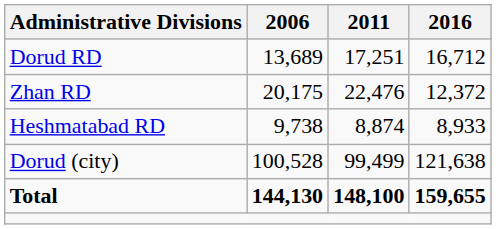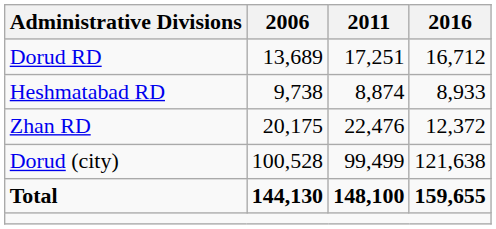rows swapped: Heshmatabad RD <-> Zhan RD
